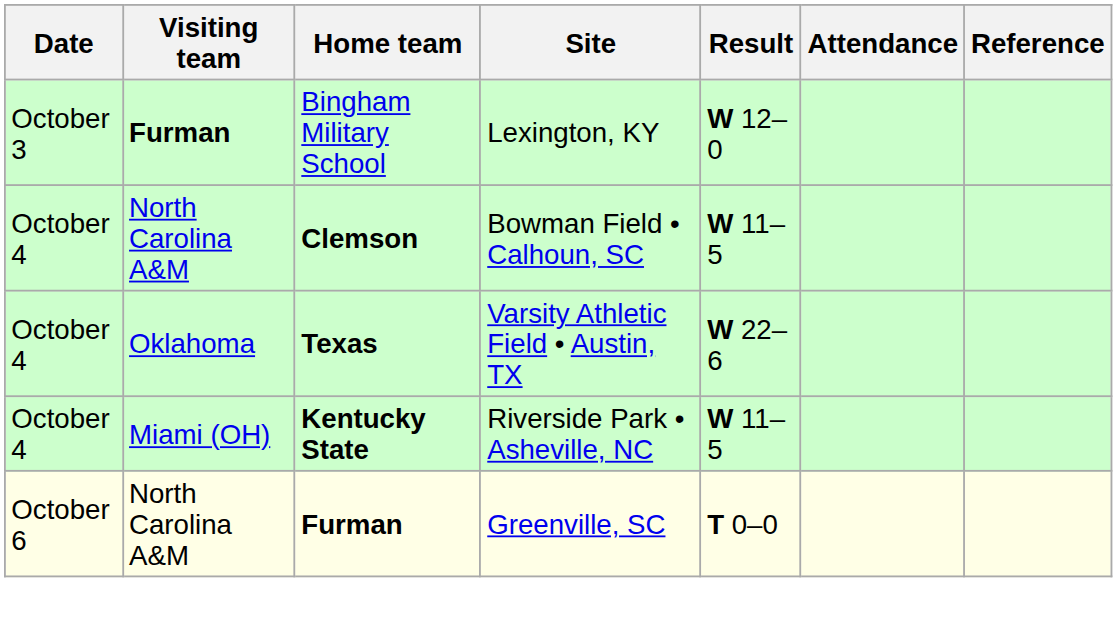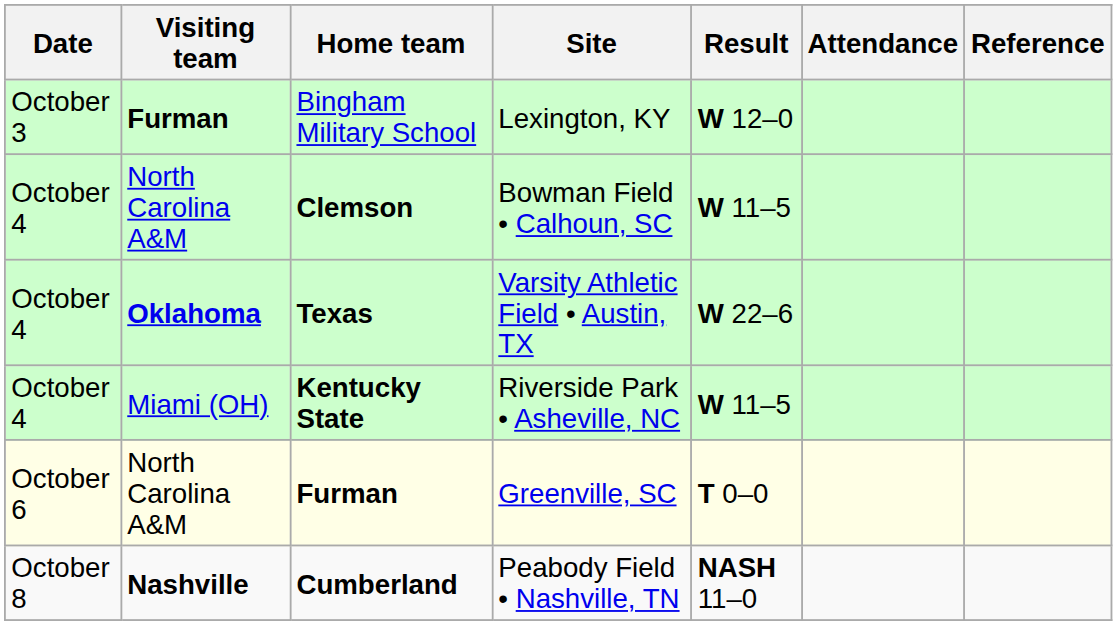Texas | Visiting team: normal -> bold
+ row: October 8 | Nashville | Cumberland | Peabody Field • Nashville, TN | NASH 11–0
